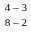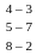+ row: 5 – 7
